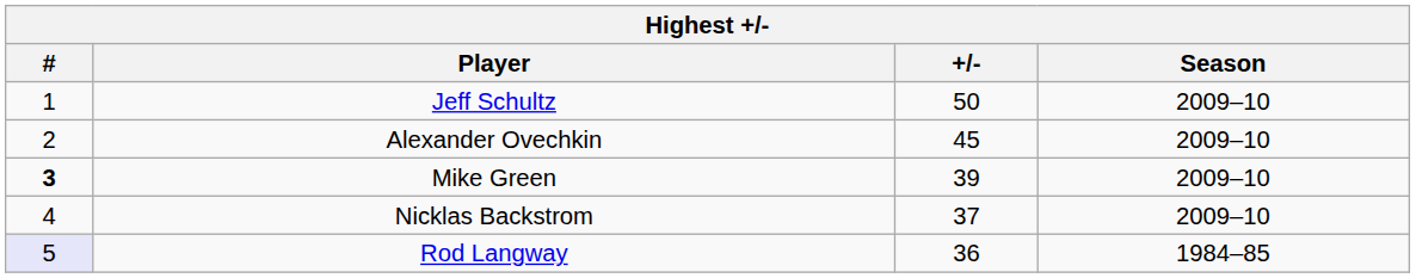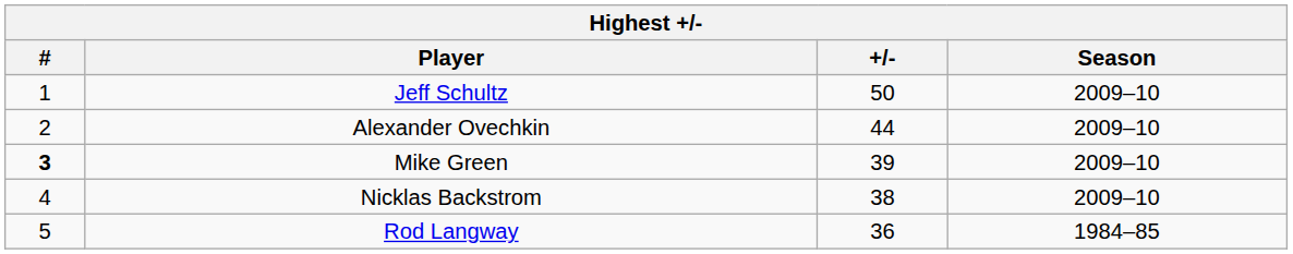Alexander Ovechkin | +/-: 45 -> 44
Nicklas Backstrom | +/-: 37 -> 38
Rod Langway | #: lavender background -> no background
